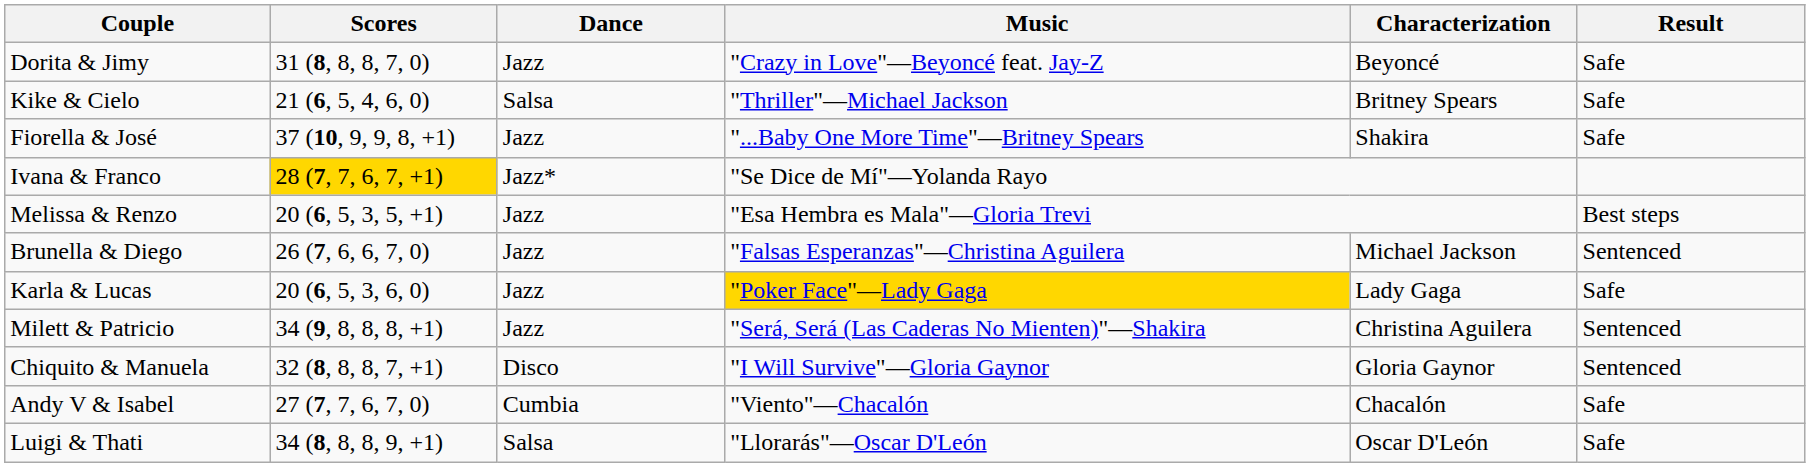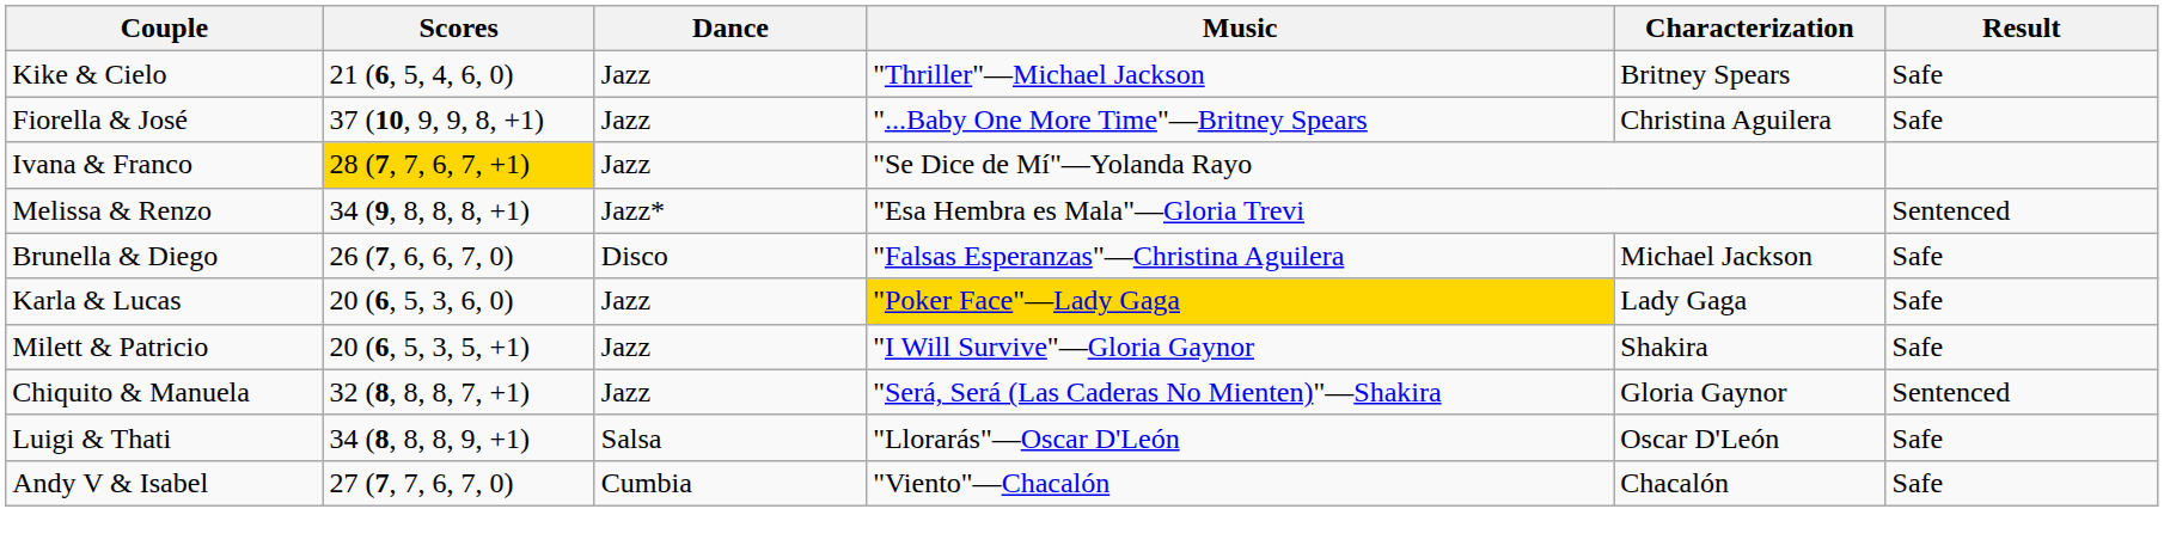- row: Dorita & Jimy | 31 (8, 8, 8, 7, 0) | Jazz | "Crazy in Love"—Beyoncé feat. Jay-Z | Beyoncé | Safe
Kike & Cielo | Dance: Salsa -> Jazz
Fiorella & José | Characterization: Shakira -> Christina Aguilera
Ivana & Franco | Dance: Jazz* -> Jazz
Melissa & Renzo | Scores: 20 (6, 5, 3, 5, +1) -> 34 (9, 8, 8, 8, +1)
Melissa & Renzo | Dance: Jazz -> Jazz*
Melissa & Renzo | Result: Best steps -> Sentenced
Brunella & Diego | Dance: Jazz -> Disco
Brunella & Diego | Result: Sentenced -> Safe
Milett & Patricio | Scores: 34 (9, 8, 8, 8, +1) -> 20 (6, 5, 3, 5, +1)
Milett & Patricio | Music: "Será, Será (Las Caderas No Mienten)"—Shakira -> "I Will Survive"—Gloria Gaynor
Milett & Patricio | Characterization: Christina Aguilera -> Shakira
Milett & Patricio | Result: Sentenced -> Safe
Chiquito & Manuela | Dance: Disco -> Jazz
Chiquito & Manuela | Music: "I Will Survive"—Gloria Gaynor -> "Será, Será (Las Caderas No Mienten)"—Shakira
rows swapped: Andy V & Isabel <-> Luigi & Thati
